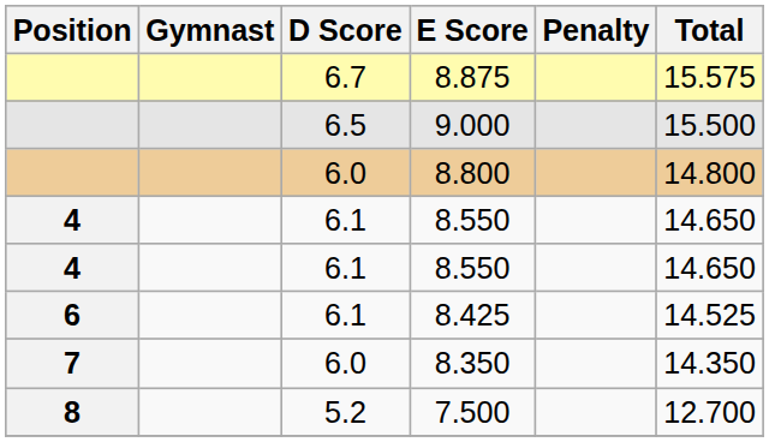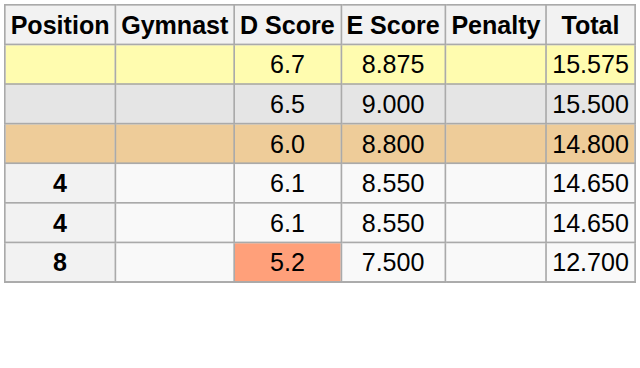- row: 6 | 6.1 | 8.425 | 14.525
- row: 7 | 6.0 | 8.350 | 14.350
7.500 | D Score: no background -> lightsalmon background
